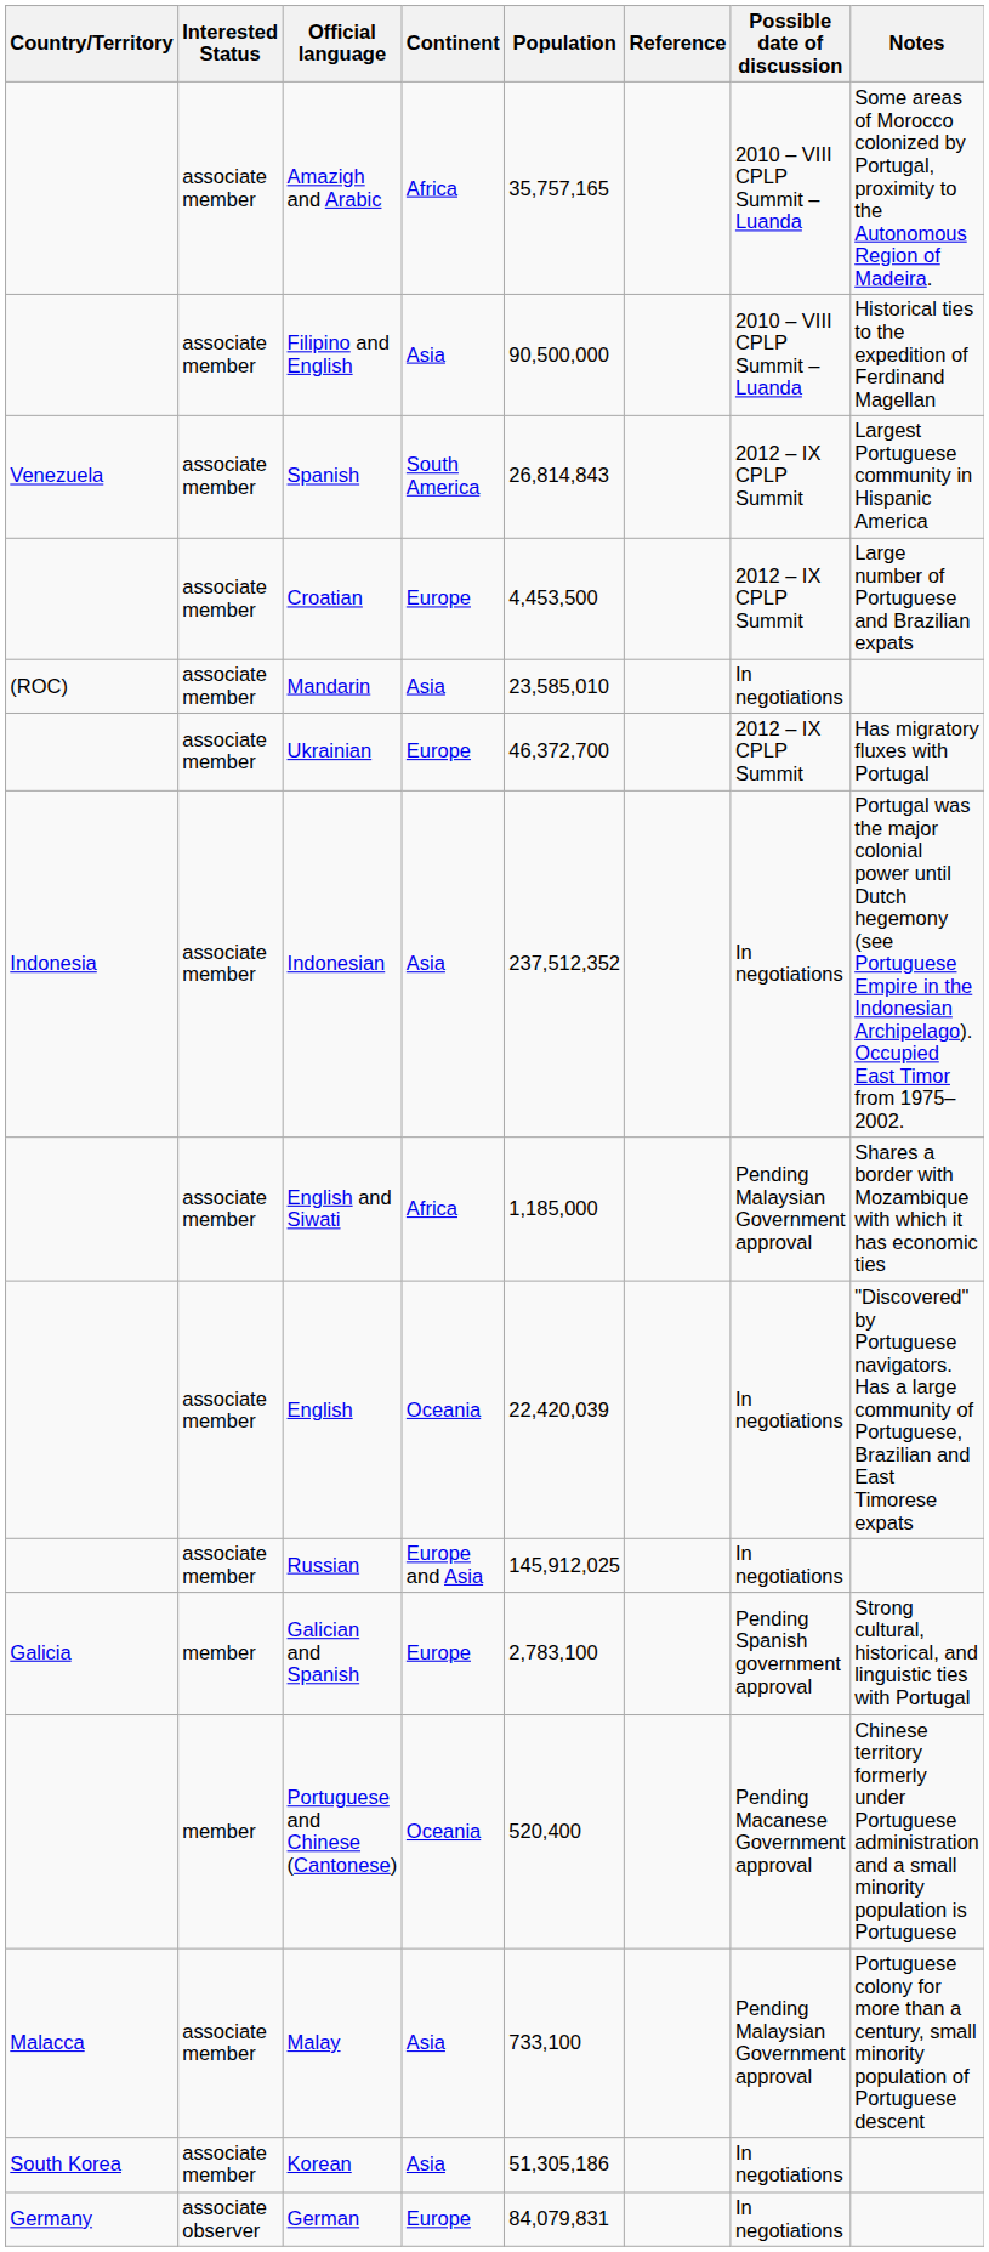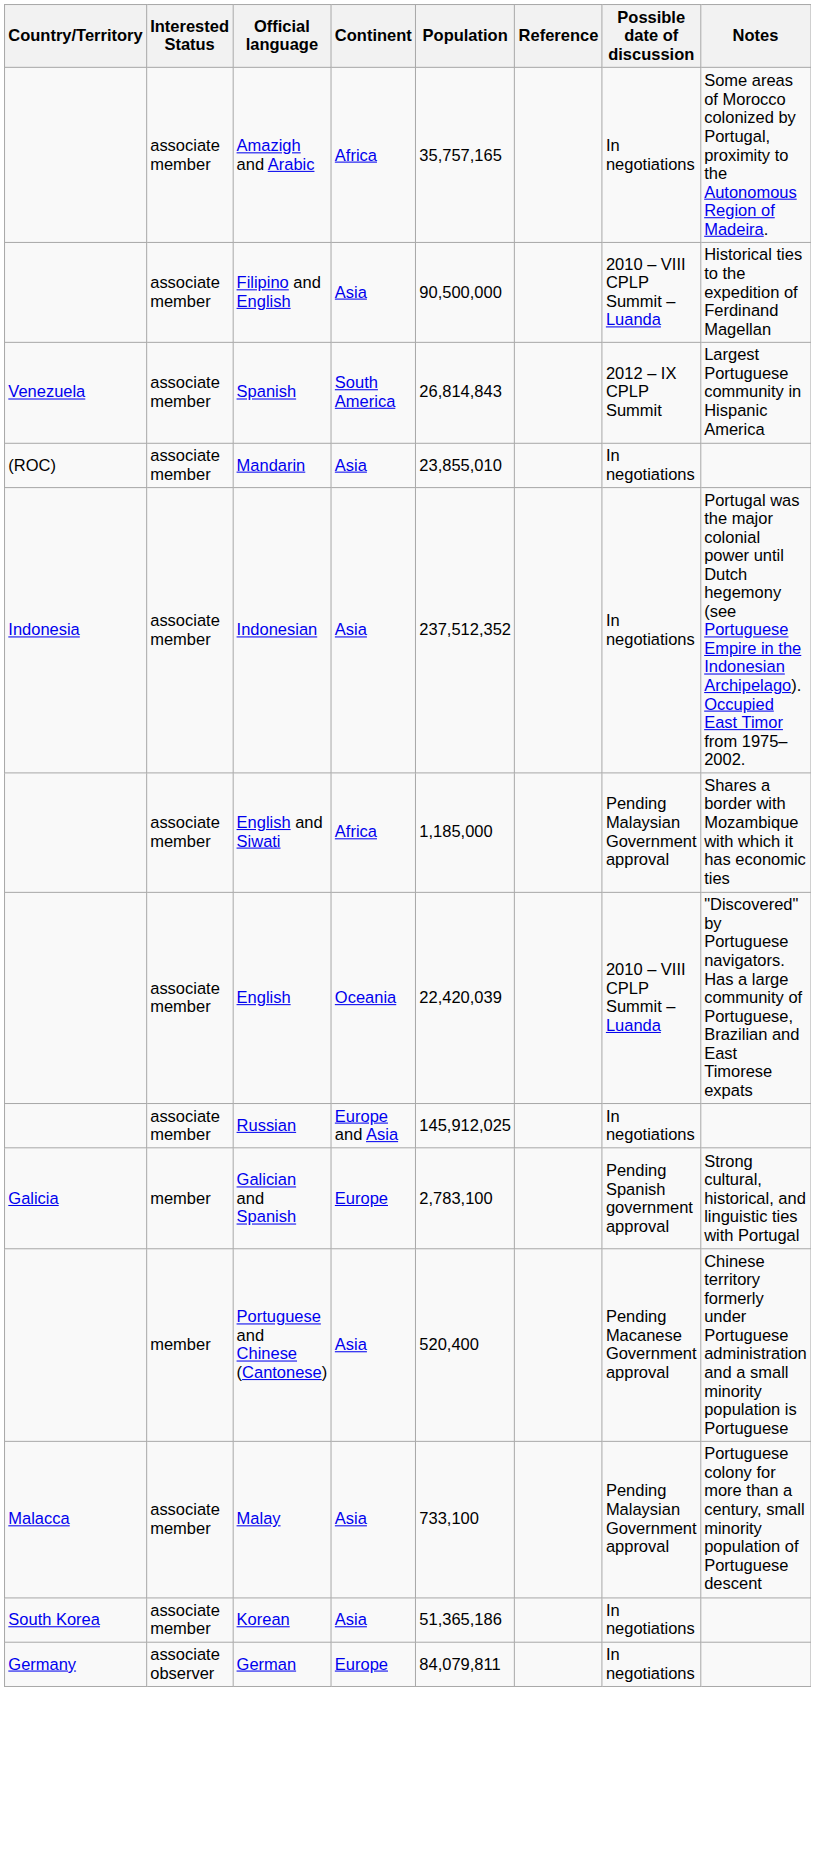Amazigh and Arabic | Possible date of discussion: 2010 – VIII CPLP Summit – Luanda -> In negotiations
- row: associate member | Croatian | Europe | 4,453,500 | 2012 – IX CPLP Summit | Large number of Portuguese and Brazilian expats
Mandarin | Population: 23,585,010 -> 23,855,010
- row: associate member | Ukrainian | Europe | 46,372,700 | 2012 – IX CPLP Summit | Has migratory fluxes with Portugal
English | Possible date of discussion: In negotiations -> 2010 – VIII CPLP Summit – Luanda
Portuguese and Chinese (Cantonese) | Continent: Oceania -> Asia
Korean | Population: 51,305,186 -> 51,365,186
German | Population: 84,079,831 -> 84,079,811
